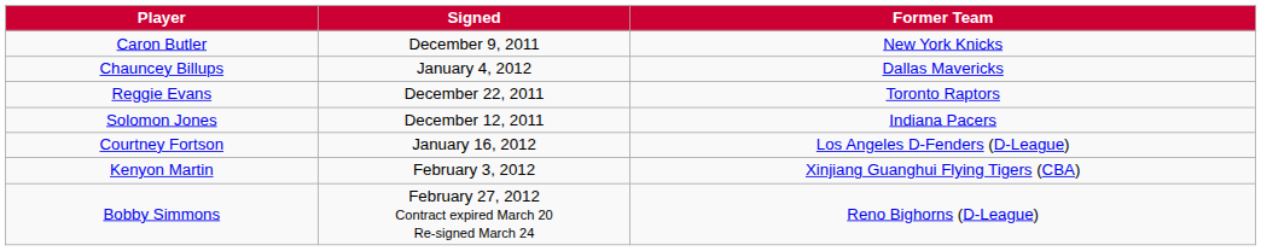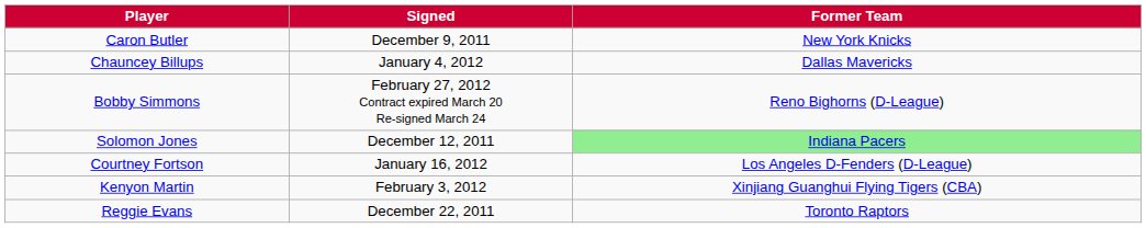rows swapped: Reggie Evans <-> Bobby Simmons
Solomon Jones | Former Team: no background -> lightgreen background
